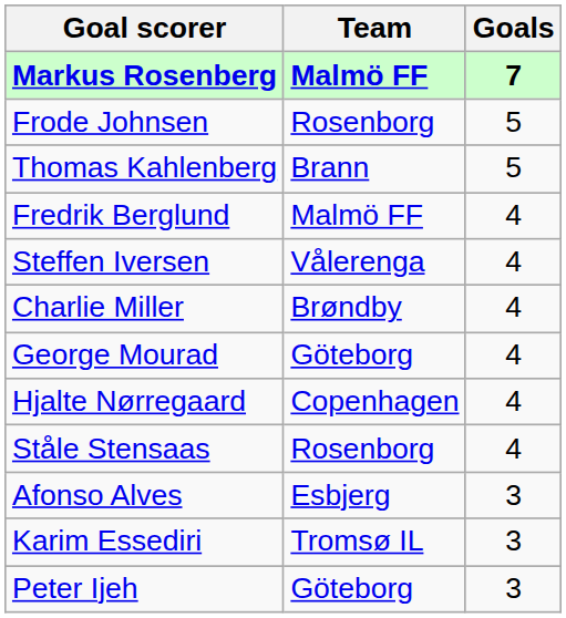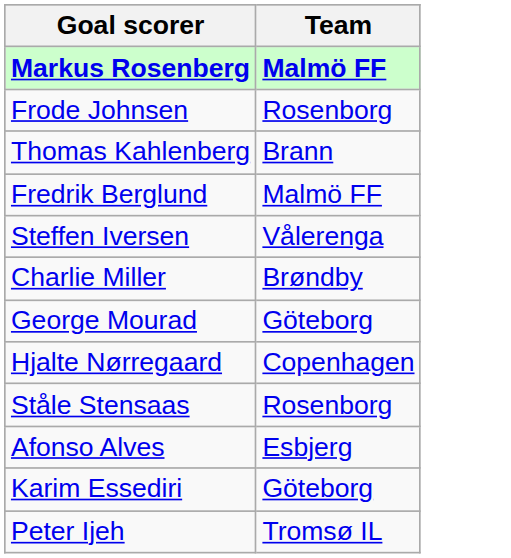- column: Goals | 7 | 5 | 5 | 4 | 4 | 4 | 4 | 4 | 4 | 3 | 3 | 3
Karim Essediri | Team: Tromsø IL -> Göteborg
Peter Ijeh | Team: Göteborg -> Tromsø IL
